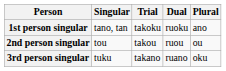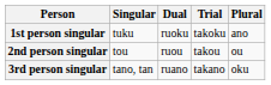columns swapped: Dual <-> Trial
1st person singular | Singular: tano, tan -> tuku
3rd person singular | Singular: tuku -> tano, tan
